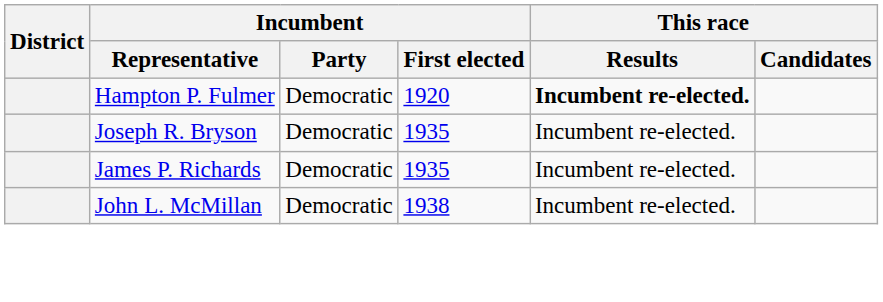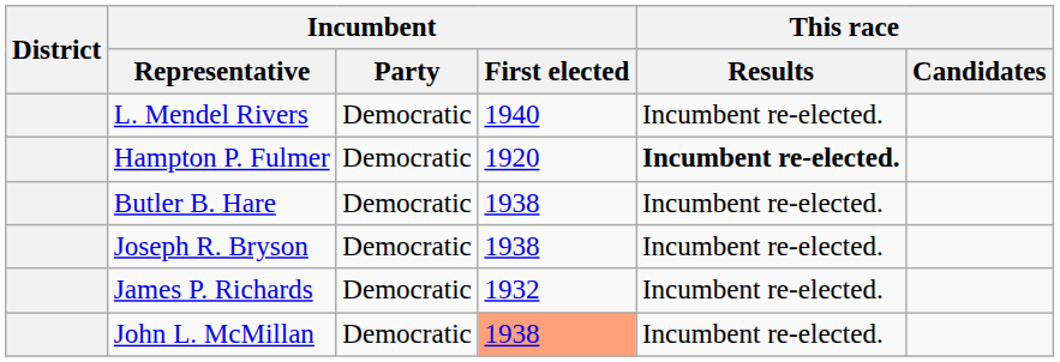+ row: L. Mendel Rivers | Democratic | 1940 | Incumbent re-elected.
+ row: Butler B. Hare | Democratic | 1938 | Incumbent re-elected.
Joseph R. Bryson | Incumbent / First elected: 1935 -> 1938
James P. Richards | Incumbent / First elected: 1935 -> 1932
John L. McMillan | Incumbent / First elected: no background -> lightsalmon background
